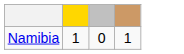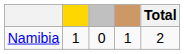+ column: Total | 2
